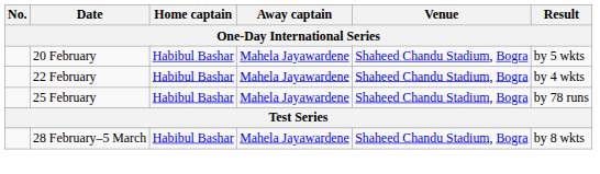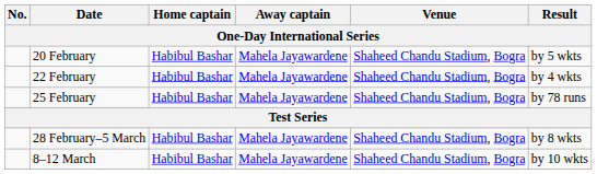+ row: 8–12 March | Habibul Bashar | Mahela Jayawardene | Shaheed Chandu Stadium, Bogra | by 10 wkts
